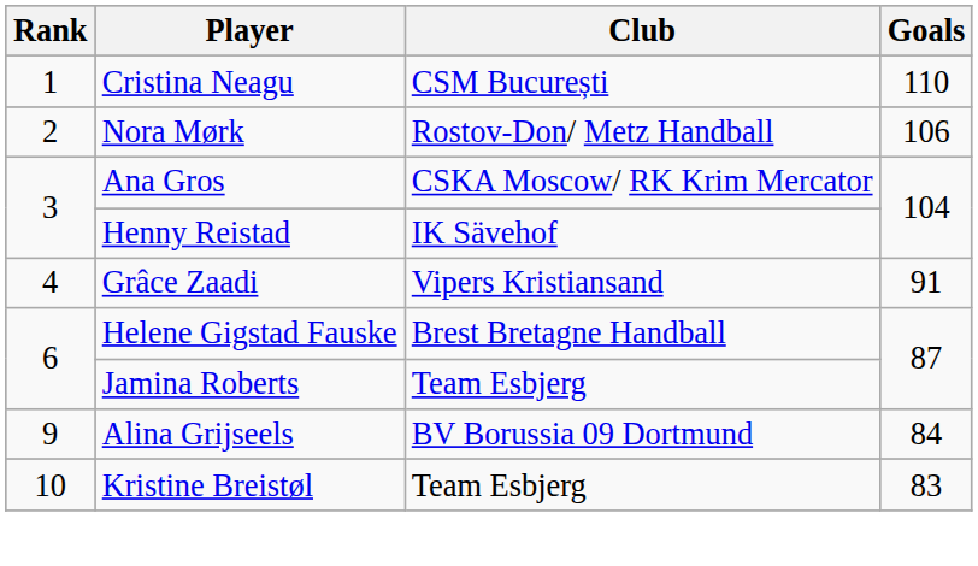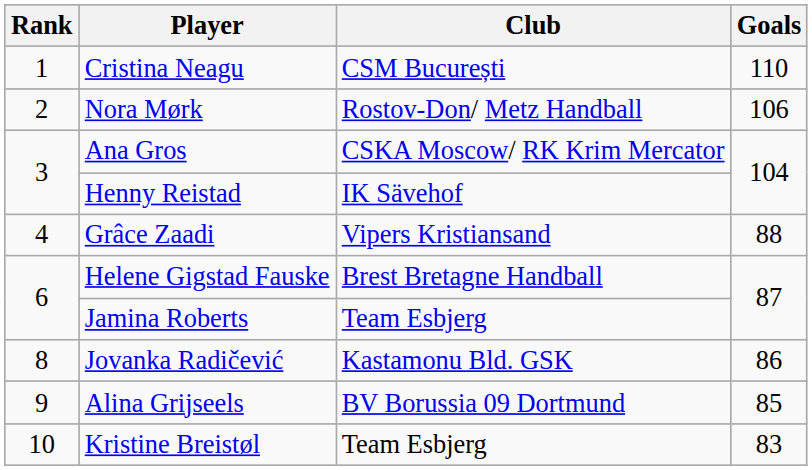Grâce Zaadi | Goals: 91 -> 88
+ row: 8 | Jovanka Radičević | Kastamonu Bld. GSK | 86
Alina Grijseels | Goals: 84 -> 85
